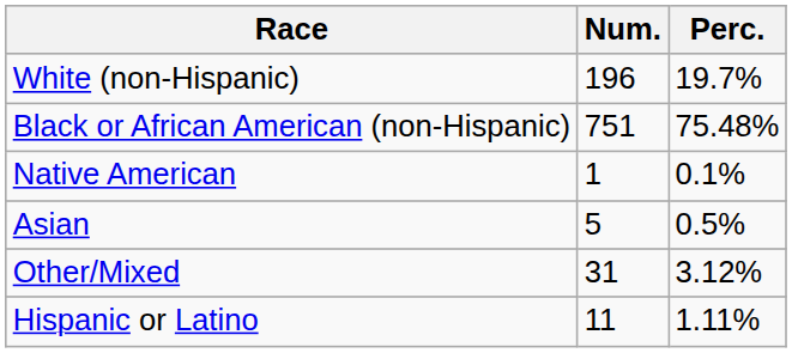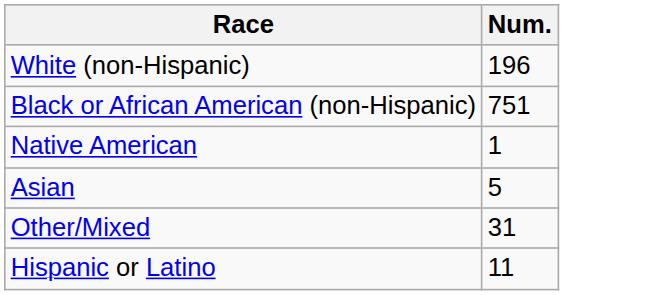- column: Perc. | 19.7% | 75.48% | 0.1% | 0.5% | 3.12% | 1.11%
